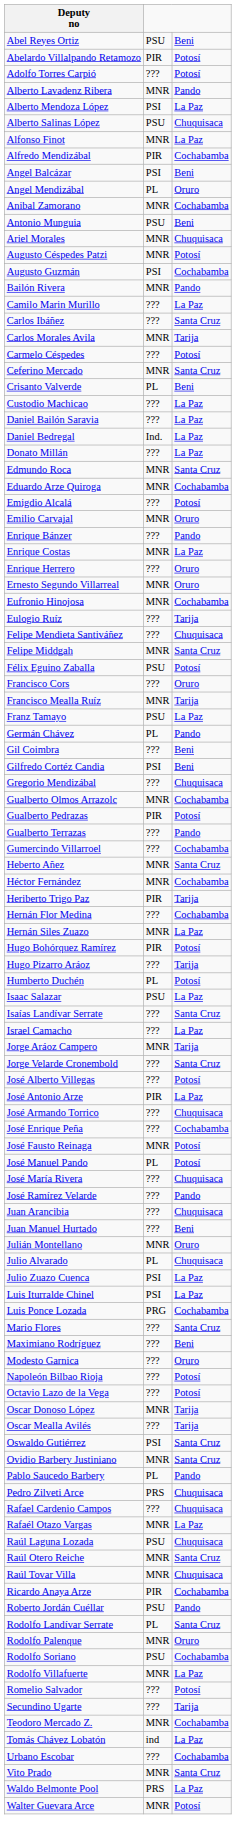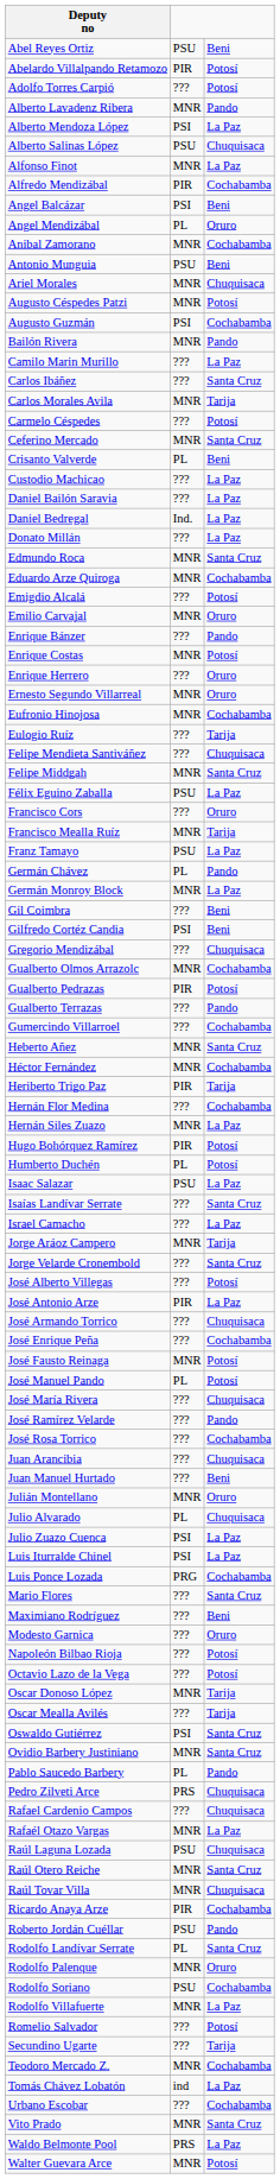Enrique Costas | column 3: La Paz -> Potosí
Félix Eguino Zaballa | column 3: Potosí -> La Paz
+ row: Germán Monroy Block | MNR | La Paz
- row: Hugo Pizarro Aráoz | ??? | Tarija
+ row: José Rosa Torrico | ??? | Cochabamba
